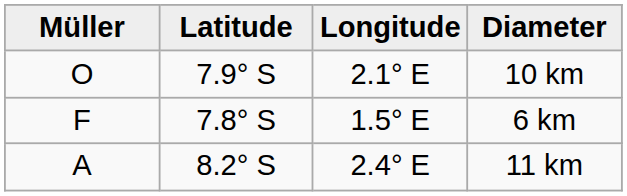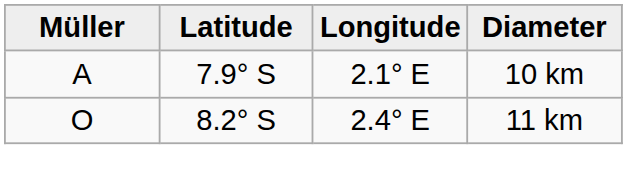10 km | Müller: O -> A
- row: F | 7.8° S | 1.5° E | 6 km
11 km | Müller: A -> O
